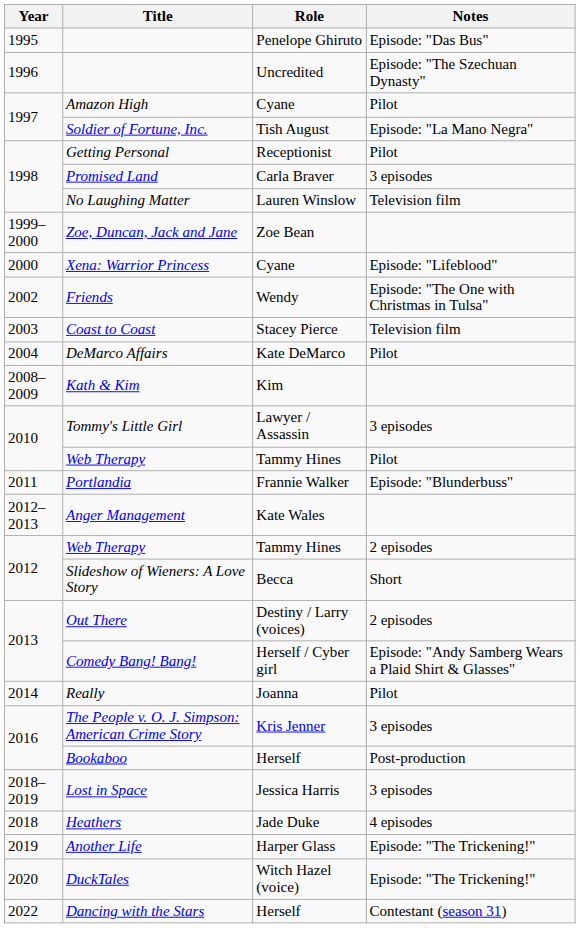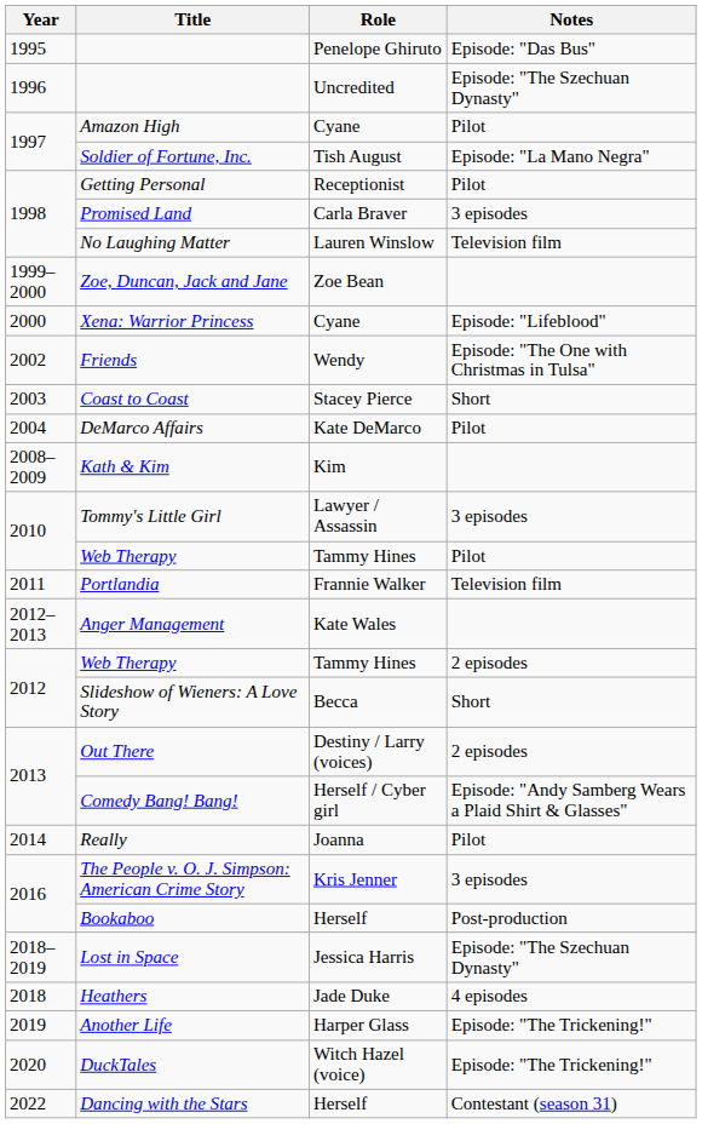Coast to Coast | Notes: Television film -> Short
Portlandia | Notes: Episode: "Blunderbuss" -> Television film
Lost in Space | Notes: 3 episodes -> Episode: "The Szechuan Dynasty"
